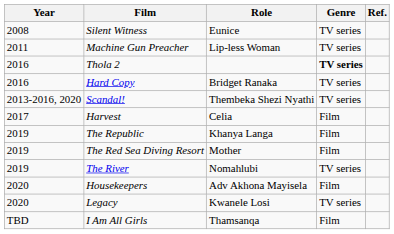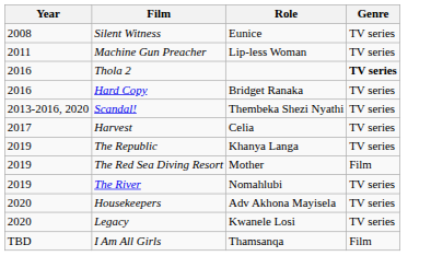- column: Ref.
Harvest | Genre: Film -> TV series
The Republic | Genre: Film -> TV series
Housekeepers | Genre: Film -> TV series
